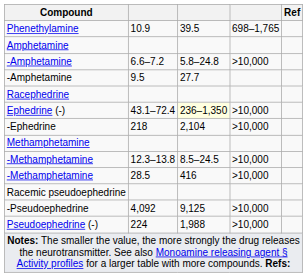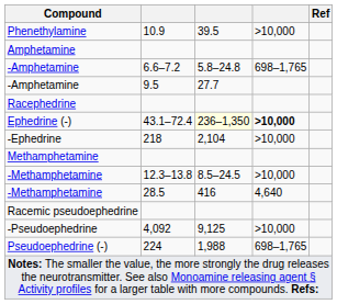Phenethylamine | column 4: 698–1,765 -> >10,000
-Amphetamine / 6.6–7.2 | column 4: >10,000 -> 698–1,765
Ephedrine (-) | column 4: normal -> bold
-Methamphetamine / 28.5 | column 4: >10,000 -> 4,640
Pseudoephedrine (-) | column 4: >10,000 -> 698–1,765
